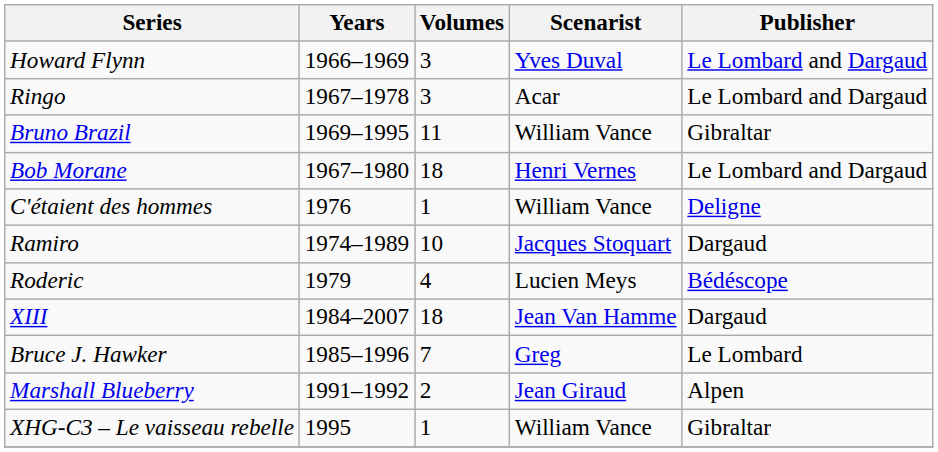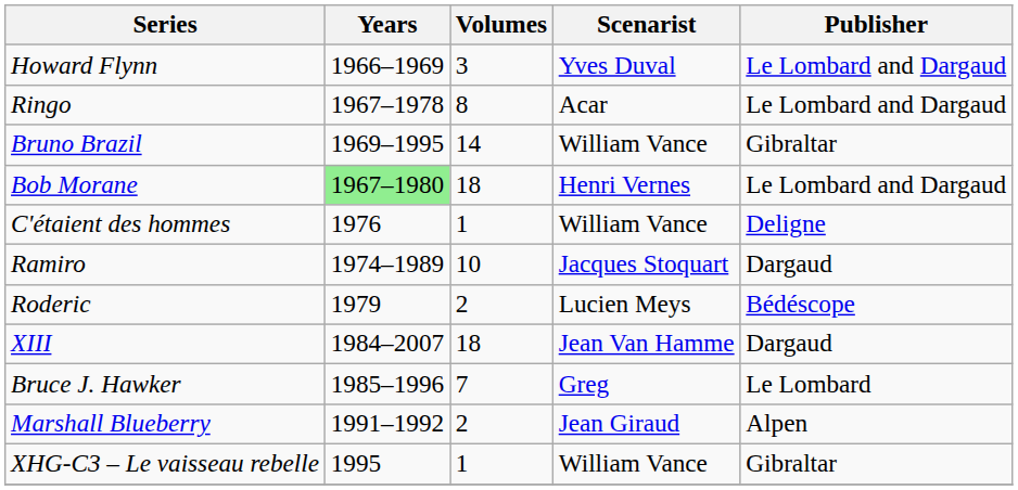Ringo | Volumes: 3 -> 8
Bruno Brazil | Volumes: 11 -> 14
Bob Morane | Years: no background -> lightgreen background
Roderic | Volumes: 4 -> 2
